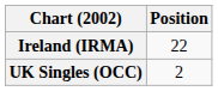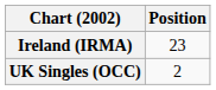Ireland (IRMA) | Position: 22 -> 23
